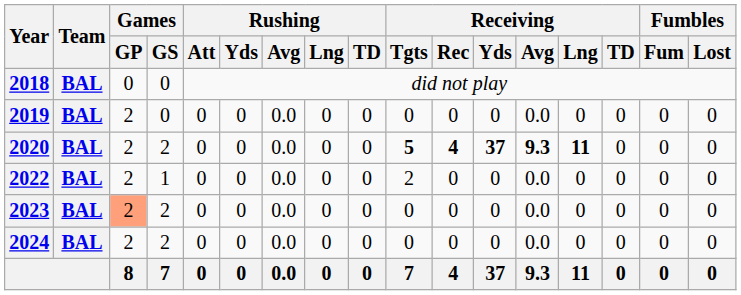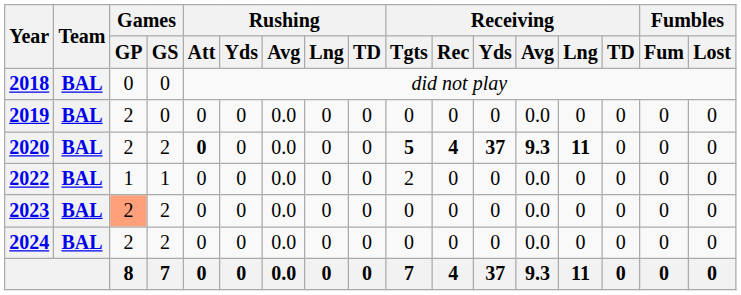2020 | Rushing / Att: normal -> bold
2022 | Games / GP: 2 -> 1
